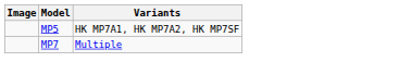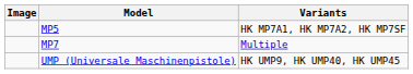+ row: UMP (Universale Maschinenpistole) | HK UMP9, HK UMP40, HK UMP45
